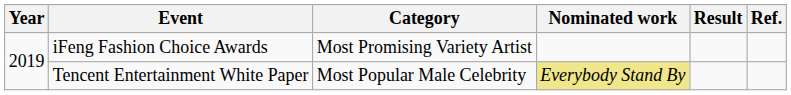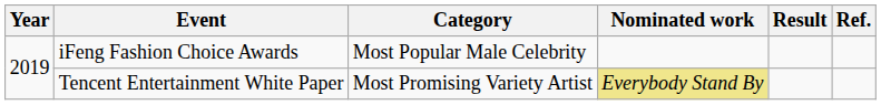iFeng Fashion Choice Awards | Category: Most Promising Variety Artist -> Most Popular Male Celebrity
Tencent Entertainment White Paper | Category: Most Popular Male Celebrity -> Most Promising Variety Artist
